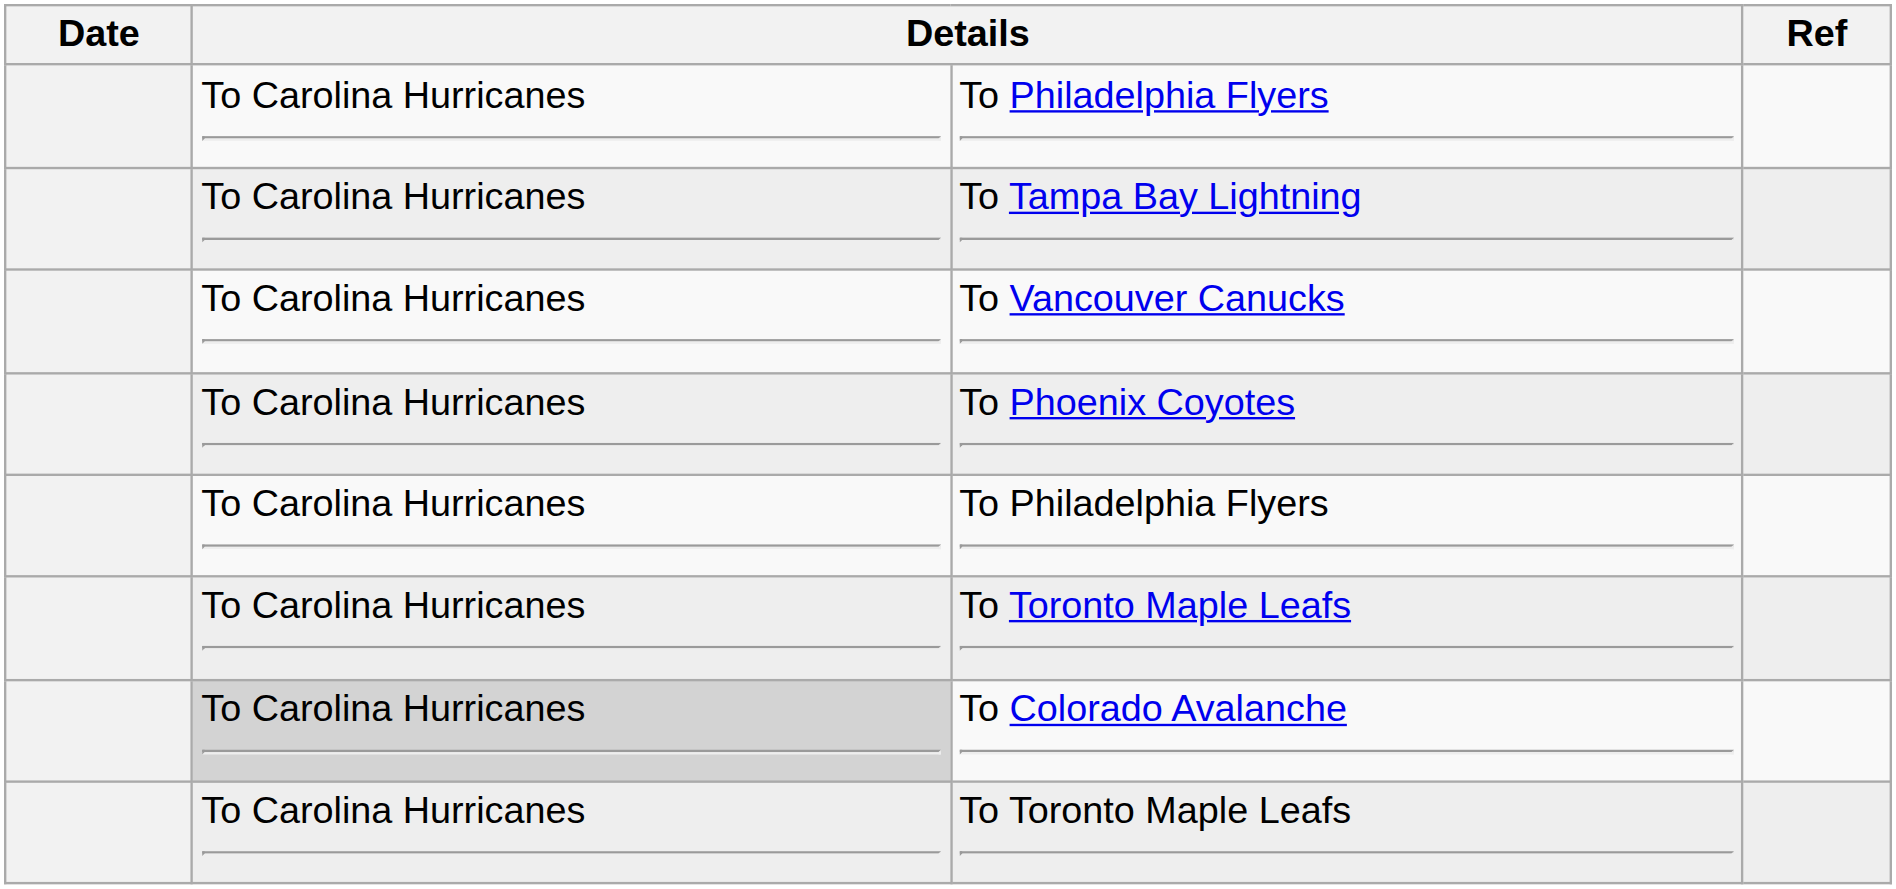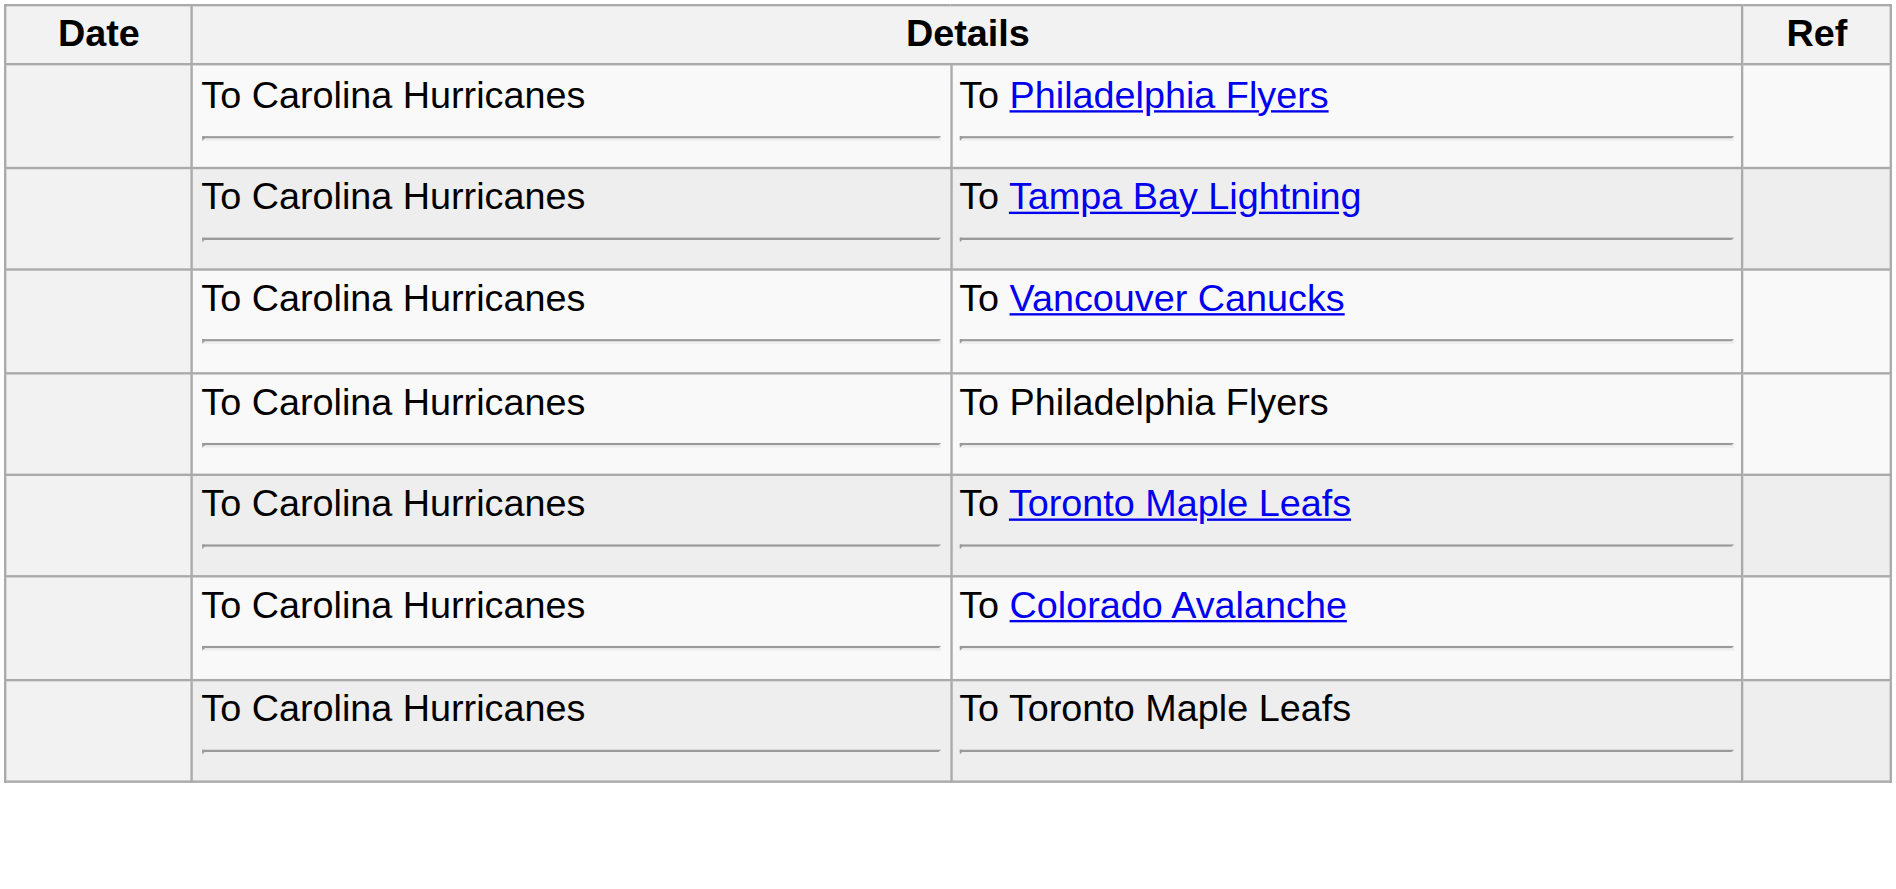- row: To Carolina Hurricanes | To Phoenix Coyotes
To Colorado Avalanche | column 2: lightgrey background -> no background
